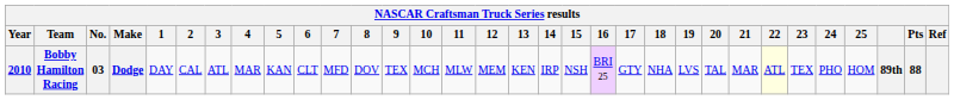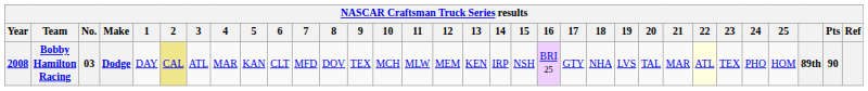Bobby Hamilton Racing | Year: 2010 -> 2008
Bobby Hamilton Racing | 2: no background -> khaki background
Bobby Hamilton Racing | Pts: 88 -> 90
